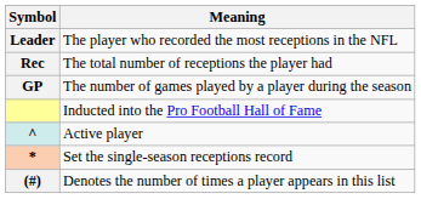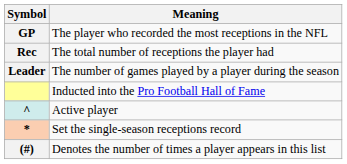The player who recorded the most receptions in the NFL | Symbol: Leader -> GP
The number of games played by a player during the season | Symbol: GP -> Leader
